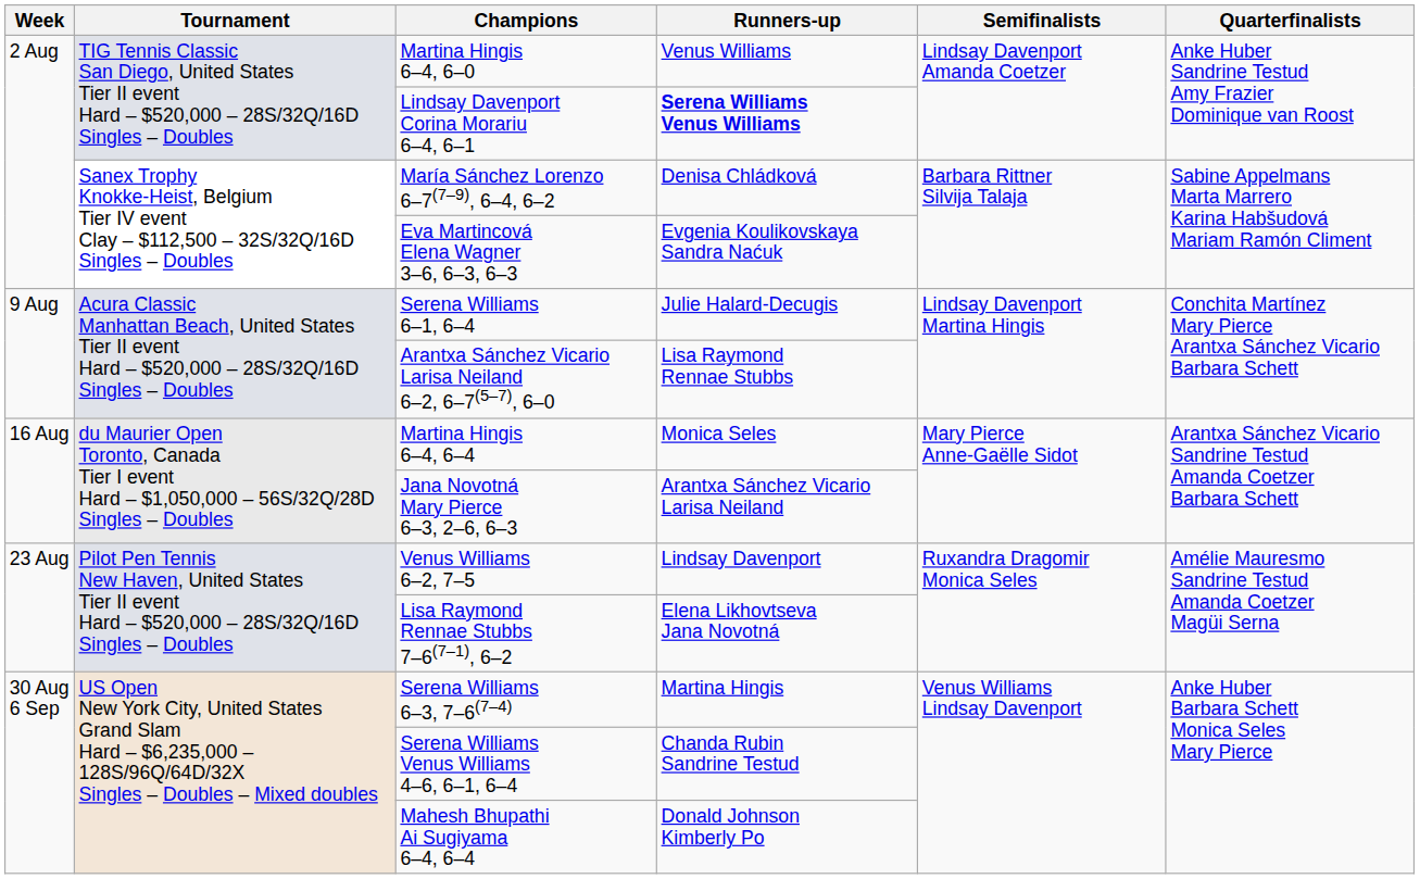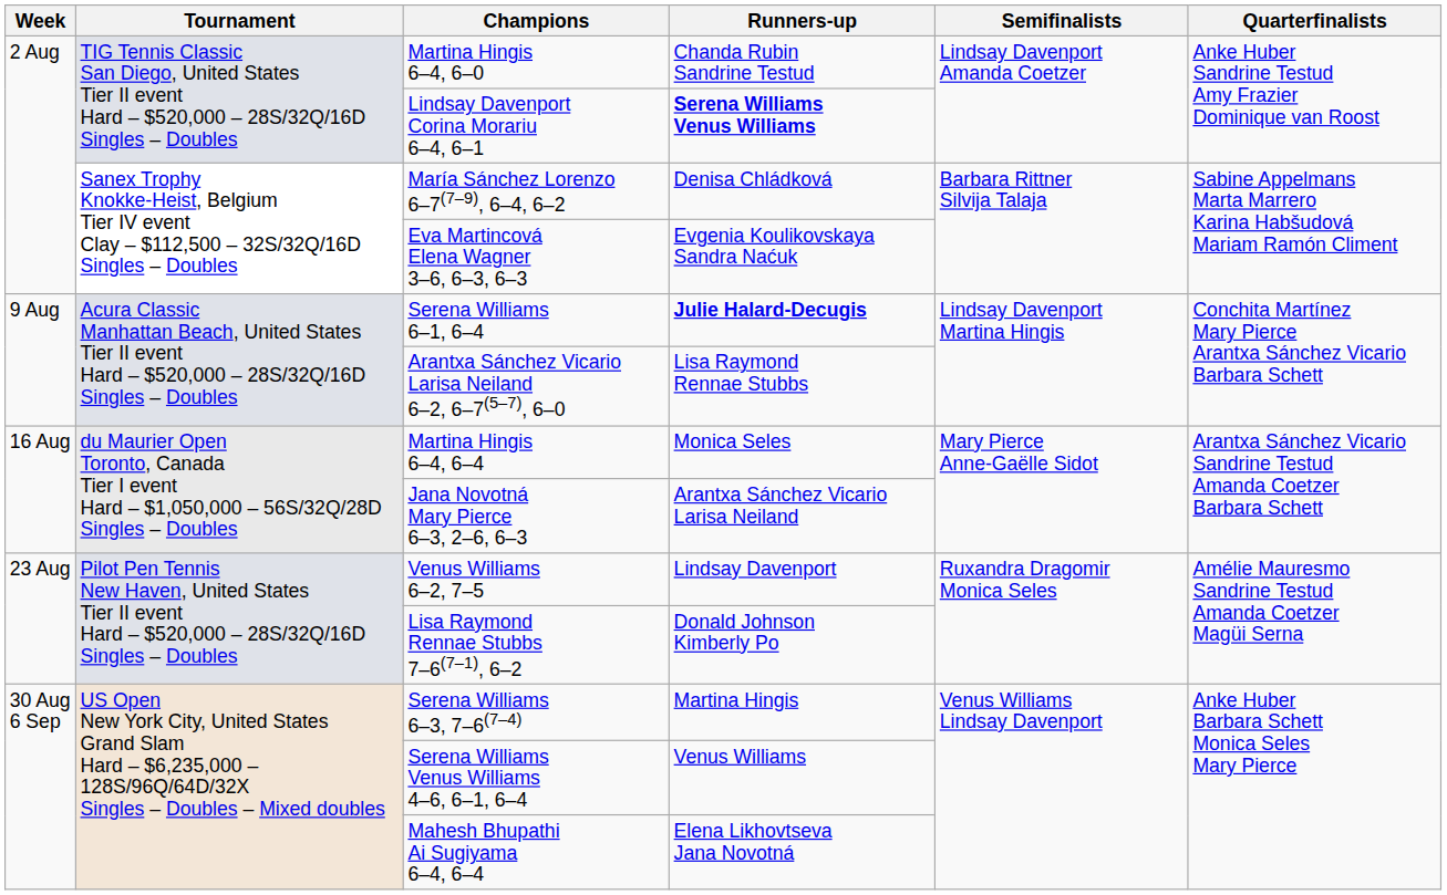Martina Hingis 6–4, 6–0 | Runners-up: Venus Williams -> Chanda Rubin Sandrine Testud
Serena Williams 6–1, 6–4 | Runners-up: normal -> bold
Lisa Raymond Rennae Stubbs 7–6(7–1), 6–2 | Runners-up: Elena Likhovtseva Jana Novotná -> Donald Johnson Kimberly Po
Serena Williams Venus Williams 4–6, 6–1, 6–4 | Runners-up: Chanda Rubin Sandrine Testud -> Venus Williams
Mahesh Bhupathi Ai Sugiyama 6–4, 6–4 | Runners-up: Donald Johnson Kimberly Po -> Elena Likhovtseva Jana Novotná
